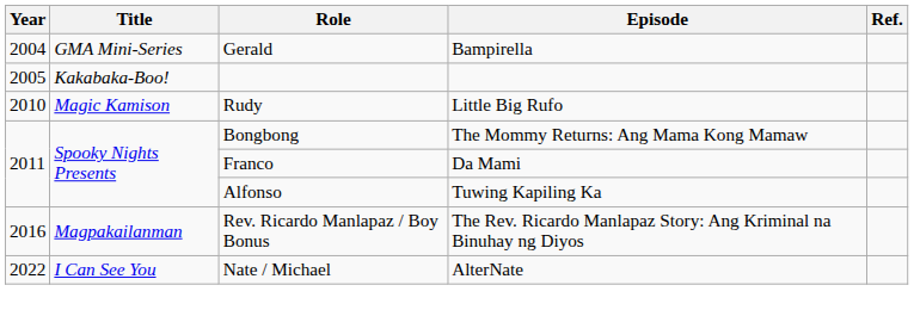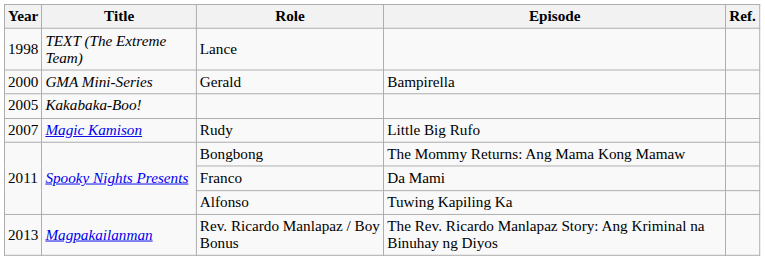+ row: 1998 | TEXT (The Extreme Team) | Lance
Gerald | Year: 2004 -> 2000
Rudy | Year: 2010 -> 2007
Rev. Ricardo Manlapaz / Boy Bonus | Year: 2016 -> 2013
- row: 2022 | I Can See You | Nate / Michael | AlterNate
